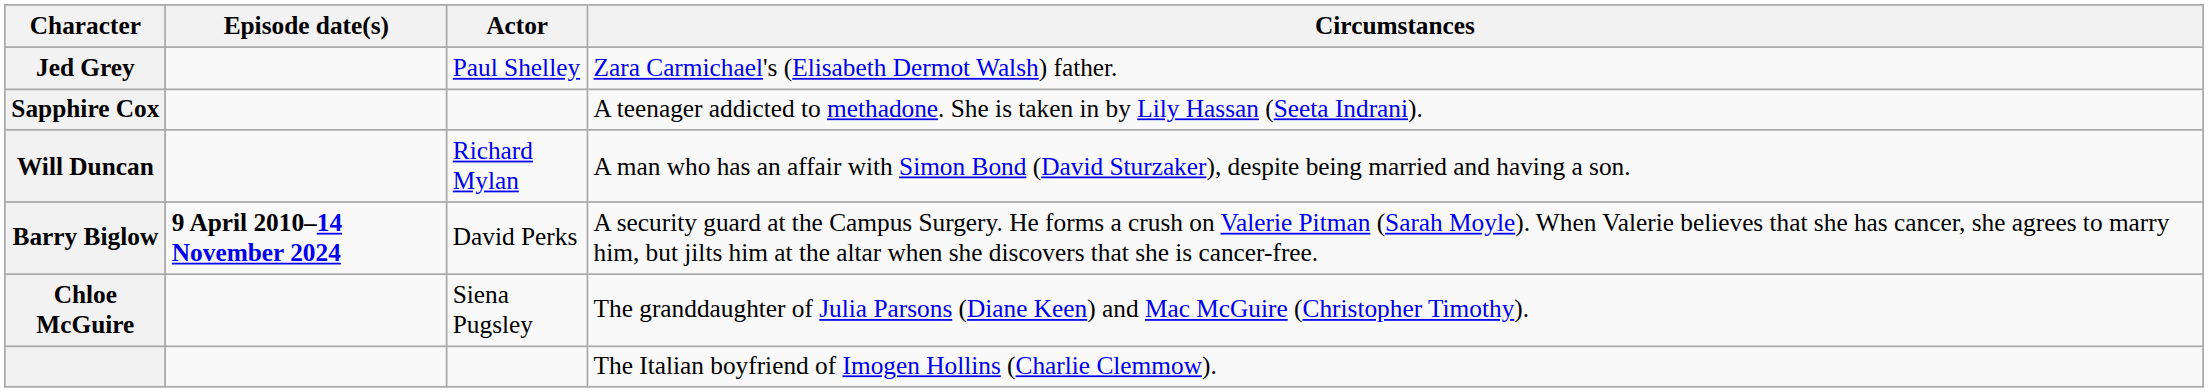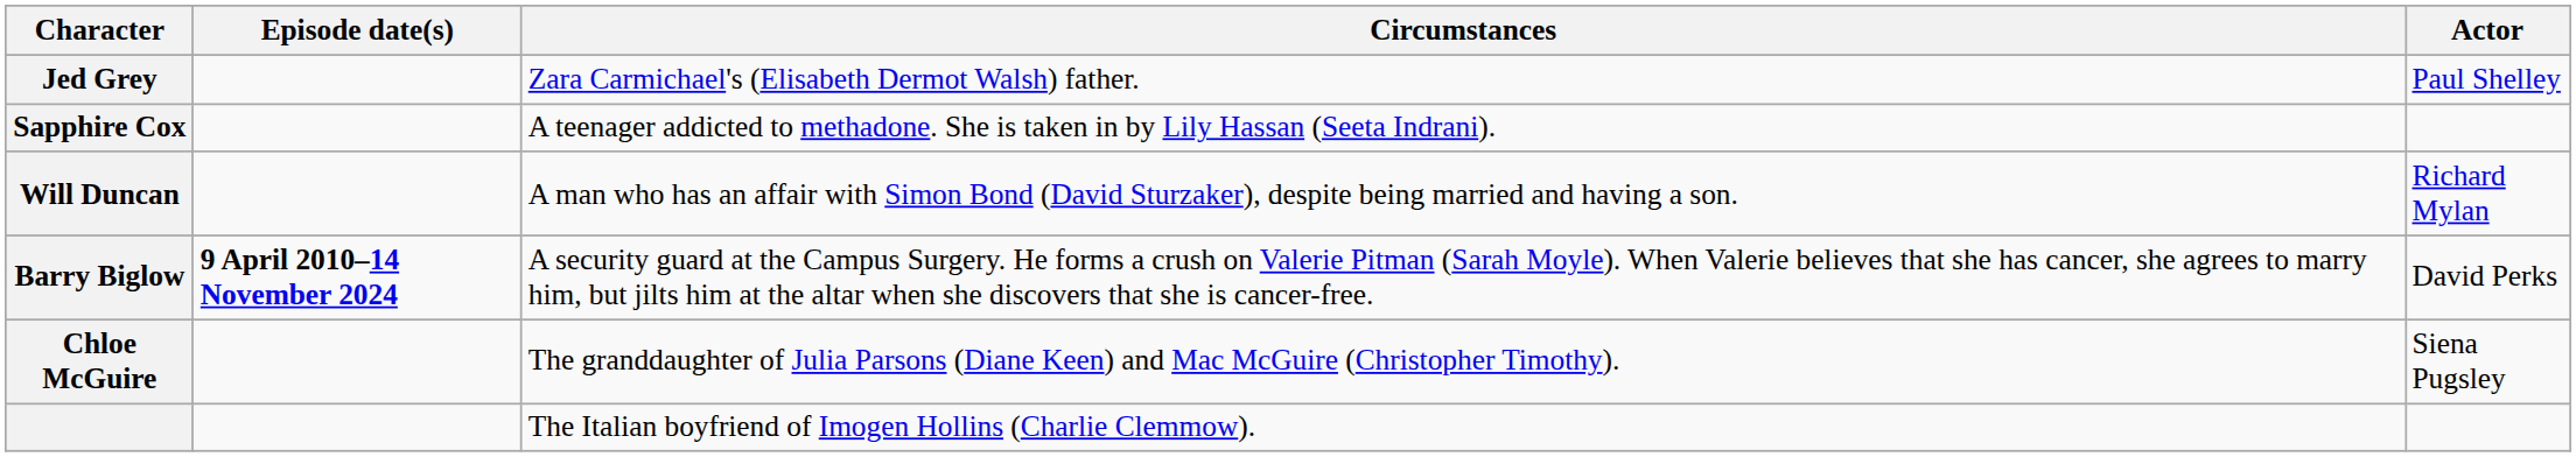columns swapped: Actor <-> Circumstances
